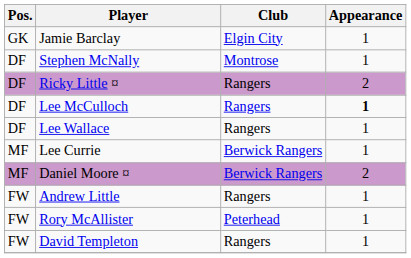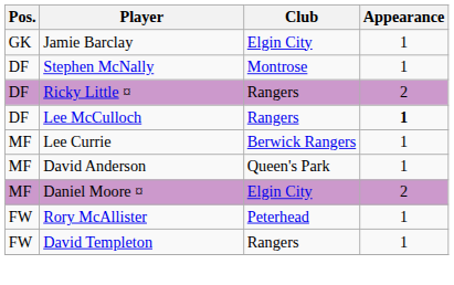- row: DF | Lee Wallace | Rangers | 1
+ row: MF | David Anderson | Queen's Park | 1
Daniel Moore ¤ | Club: Berwick Rangers -> Elgin City
- row: FW | Andrew Little | Rangers | 1
